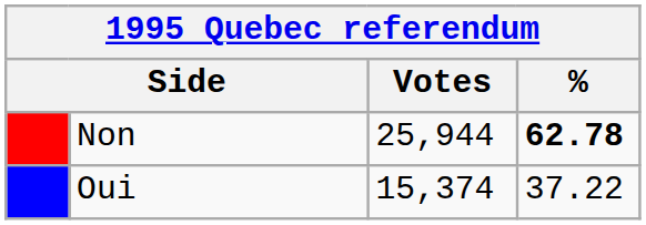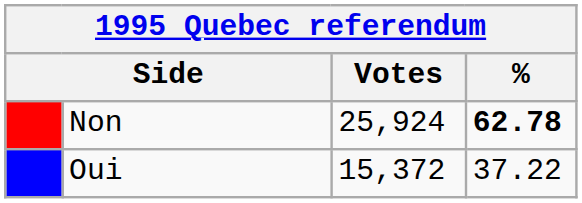Non | Votes: 25,944 -> 25,924
Oui | Votes: 15,374 -> 15,372
